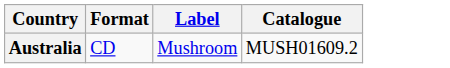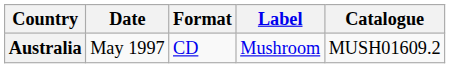+ column: Date | May 1997
